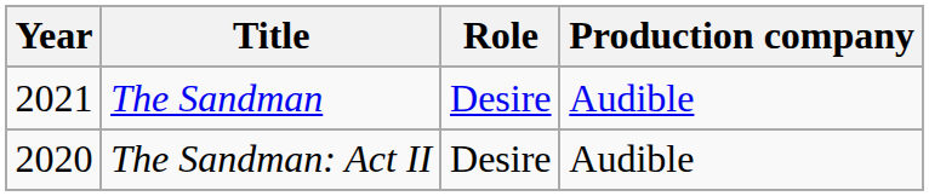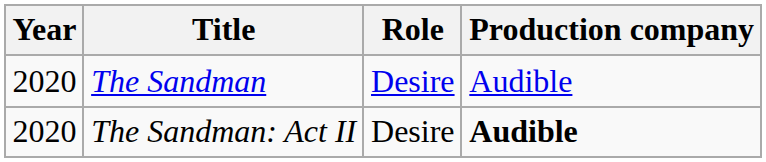The Sandman | Year: 2021 -> 2020
The Sandman: Act II | Production company: normal -> bold
